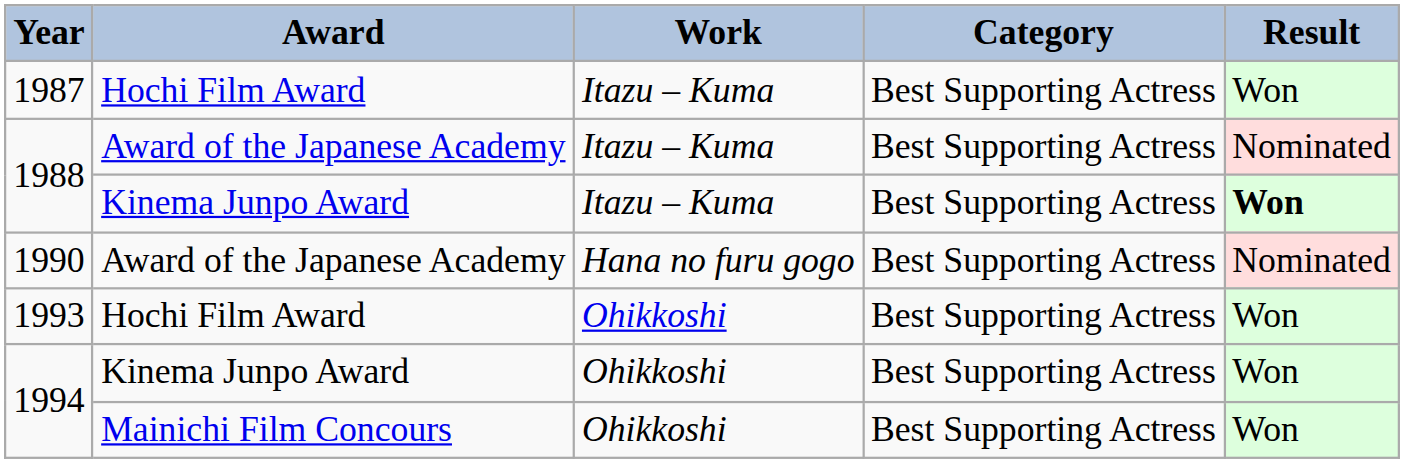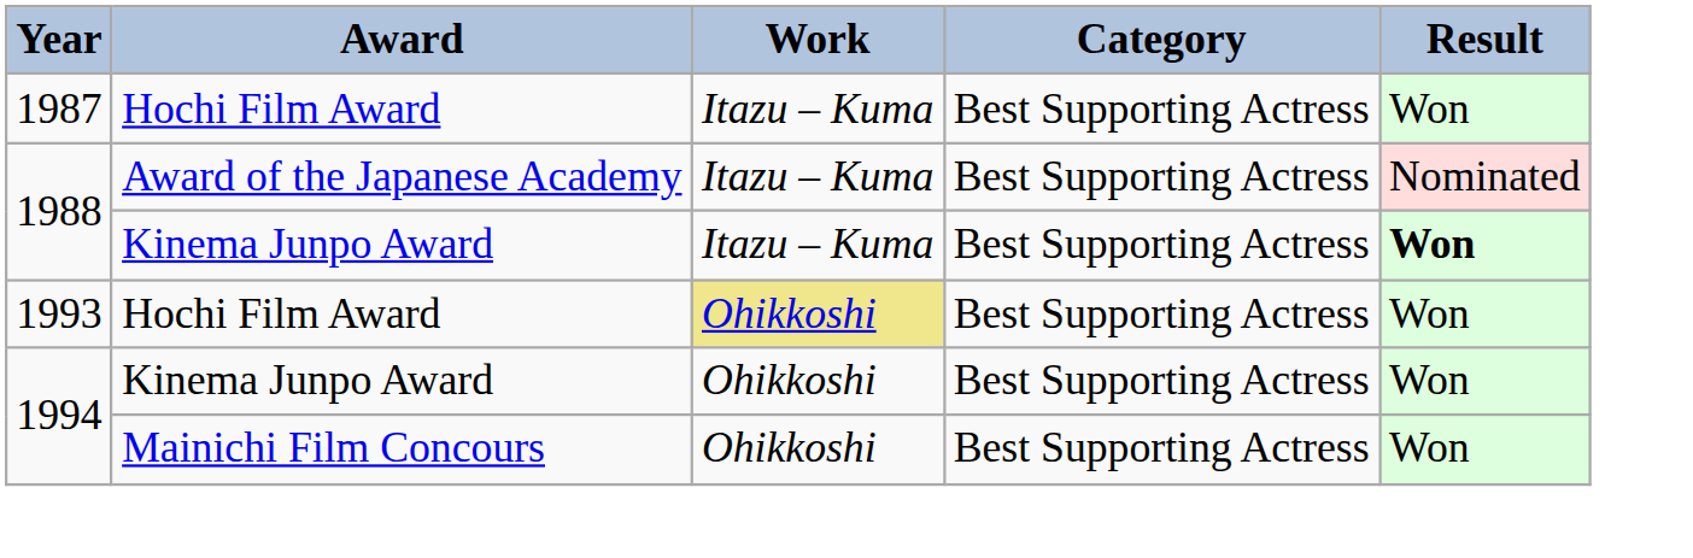- row: 1990 | Award of the Japanese Academy | Hana no furu gogo | Best Supporting Actress | Nominated
1993 | Work: no background -> khaki background
